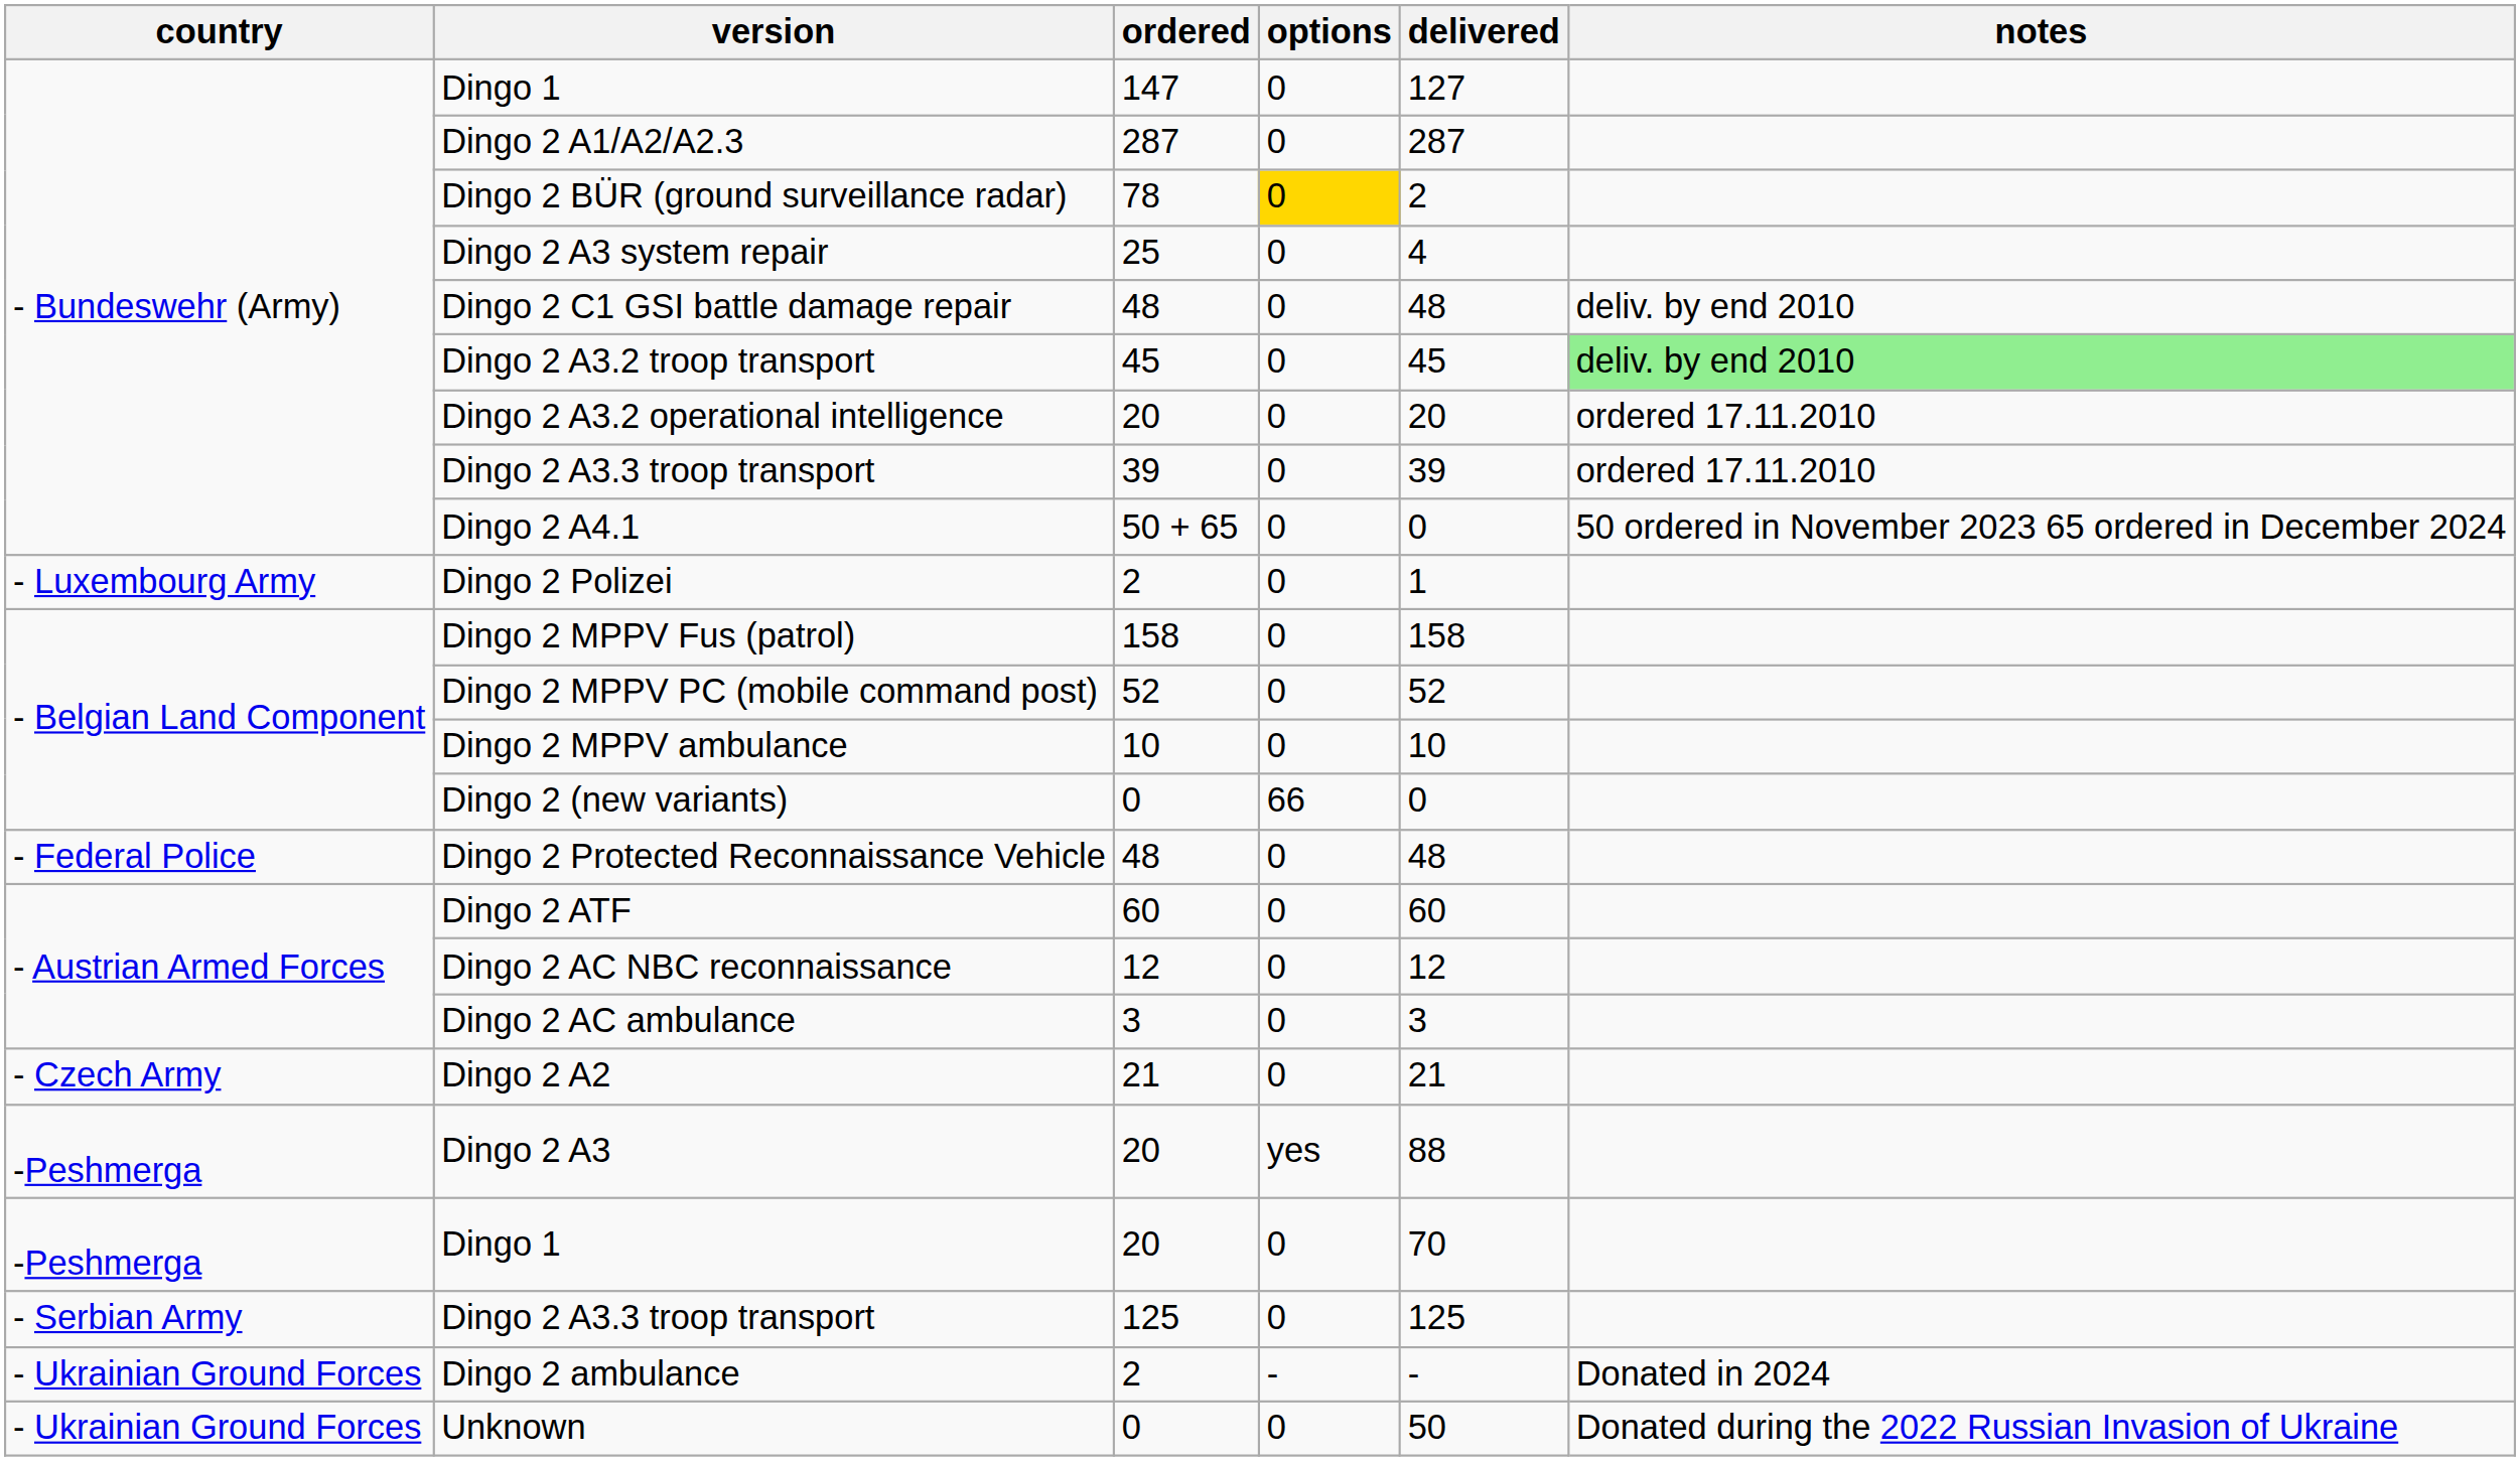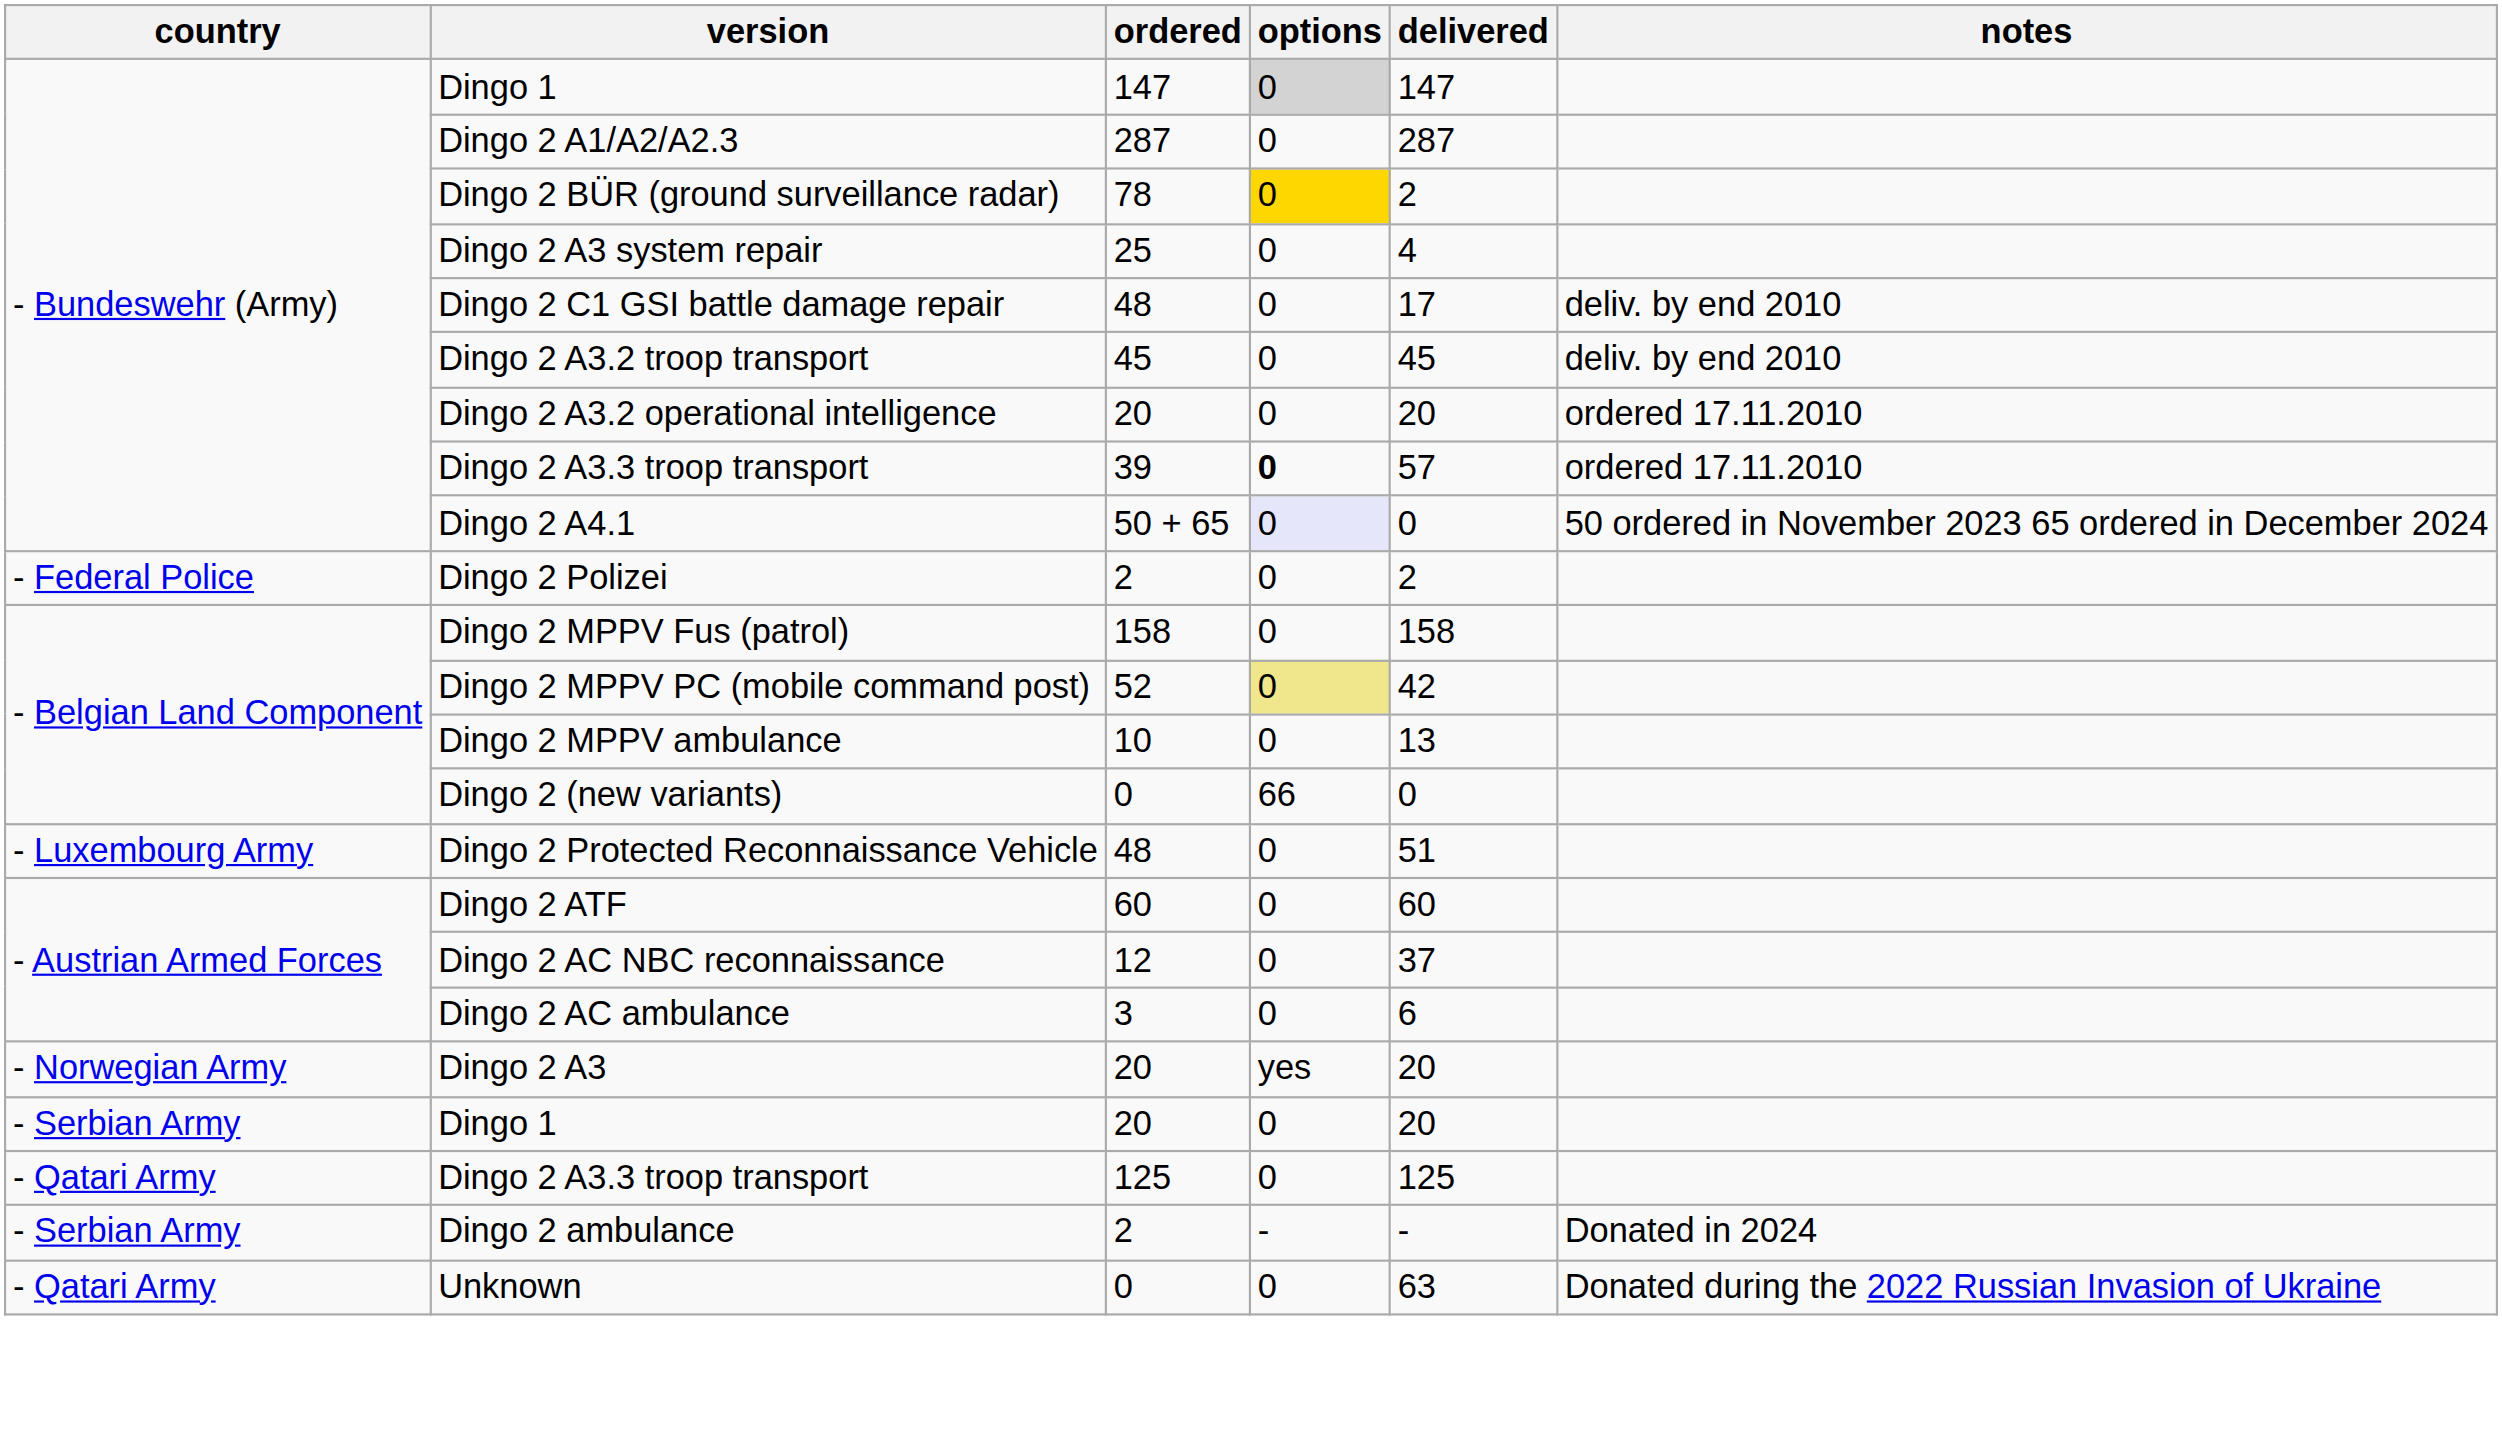Dingo 1 / 147 | options: no background -> lightgrey background
Dingo 1 / 147 | delivered: 127 -> 147
Dingo 2 C1 GSI battle damage repair | delivered: 48 -> 17
Dingo 2 A3.2 troop transport | notes: lightgreen background -> no background
Dingo 2 A3.3 troop transport / 39 | options: normal -> bold
Dingo 2 A3.3 troop transport / 39 | delivered: 39 -> 57
Dingo 2 A4.1 | options: no background -> lavender background
Dingo 2 Polizei | country: - Luxembourg Army -> - Federal Police
Dingo 2 Polizei | delivered: 1 -> 2
Dingo 2 MPPV PC (mobile command post) | options: no background -> khaki background
Dingo 2 MPPV PC (mobile command post) | delivered: 52 -> 42
Dingo 2 MPPV ambulance | delivered: 10 -> 13
Dingo 2 Protected Reconnaissance Vehicle | country: - Federal Police -> - Luxembourg Army
Dingo 2 Protected Reconnaissance Vehicle | delivered: 48 -> 51
Dingo 2 AC NBC reconnaissance | delivered: 12 -> 37
Dingo 2 AC ambulance | delivered: 3 -> 6
- row: - Czech Army | Dingo 2 A2 | 21 | 0 | 21
Dingo 2 A3 | country: -Peshmerga -> - Norwegian Army
Dingo 2 A3 | delivered: 88 -> 20
Dingo 1 / 20 | country: -Peshmerga -> - Serbian Army
Dingo 1 / 20 | delivered: 70 -> 20
Dingo 2 A3.3 troop transport / 125 | country: - Serbian Army -> - Qatari Army
Dingo 2 ambulance | country: - Ukrainian Ground Forces -> - Serbian Army
Unknown | country: - Ukrainian Ground Forces -> - Qatari Army
Unknown | delivered: 50 -> 63
